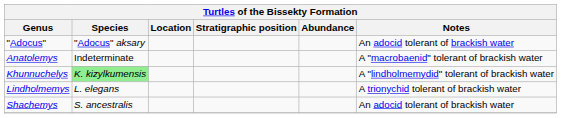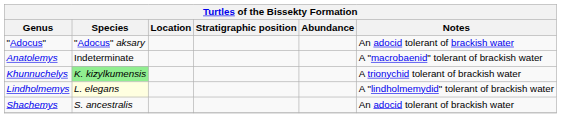Khunnuchelys | Notes: A "lindholmemydid" tolerant of brackish water -> A trionychid tolerant of brackish water
Lindholmemys | Species: no background -> lightyellow background
Lindholmemys | Notes: A trionychid tolerant of brackish water -> A "lindholmemydid" tolerant of brackish water
